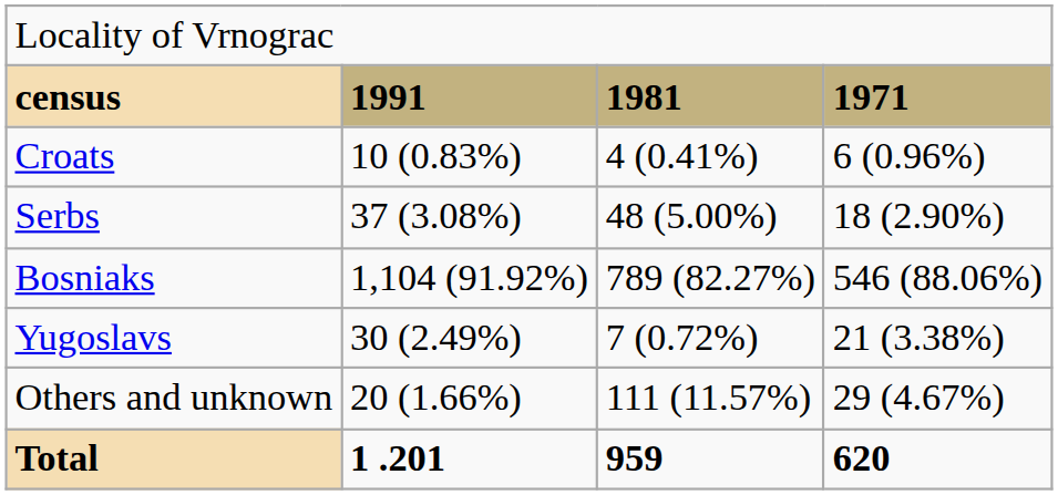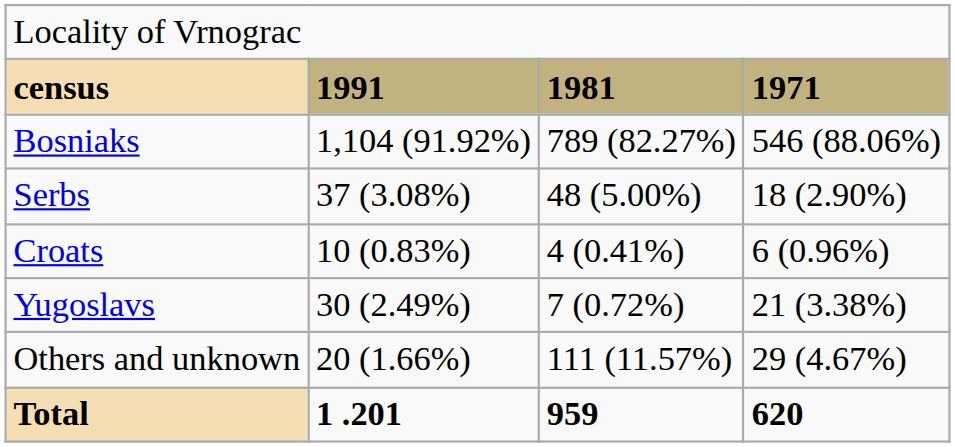rows swapped: Bosniaks <-> Croats
